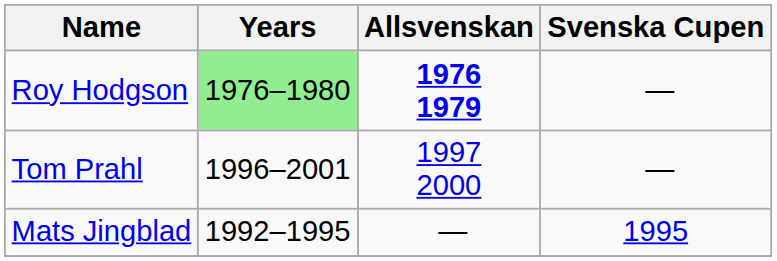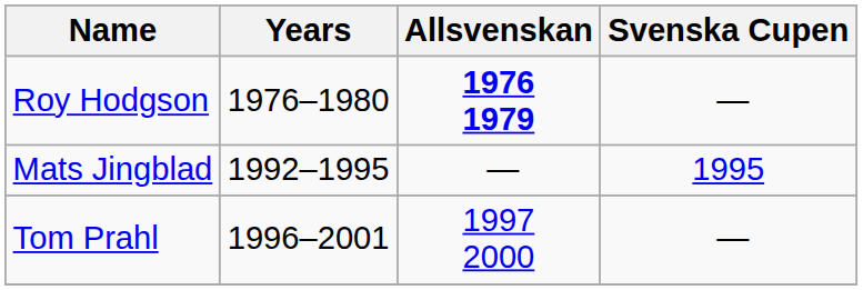Roy Hodgson | Years: lightgreen background -> no background
rows swapped: Mats Jingblad <-> Tom Prahl
